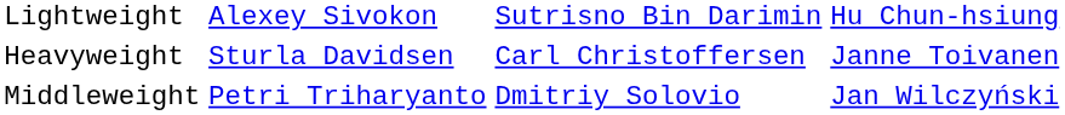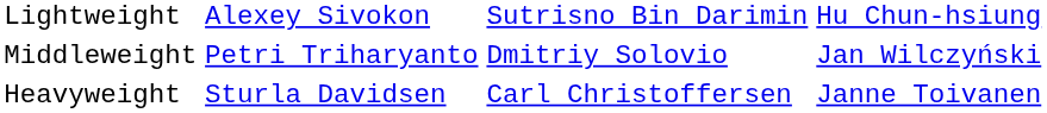rows swapped: Middleweight <-> Heavyweight
